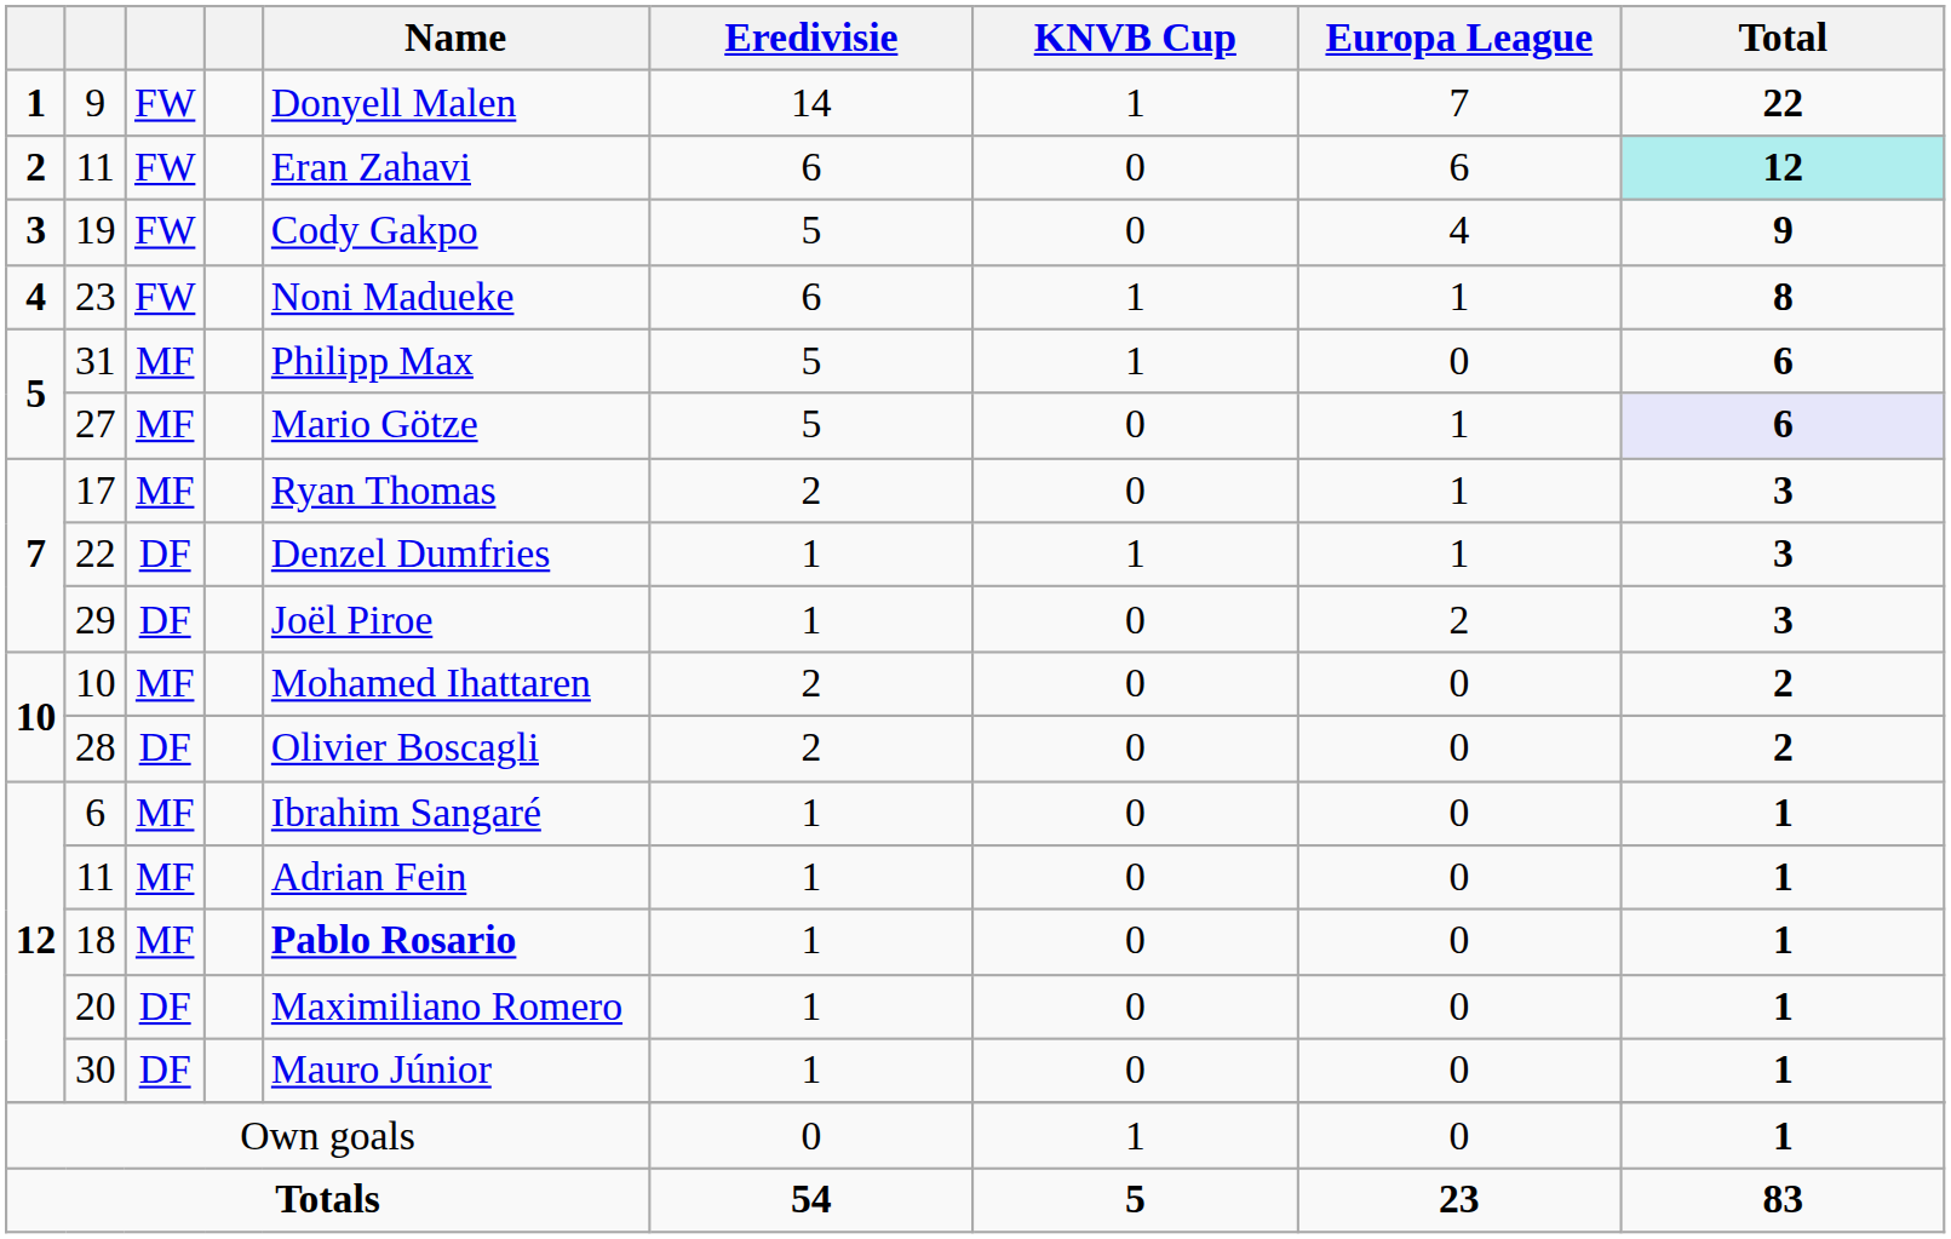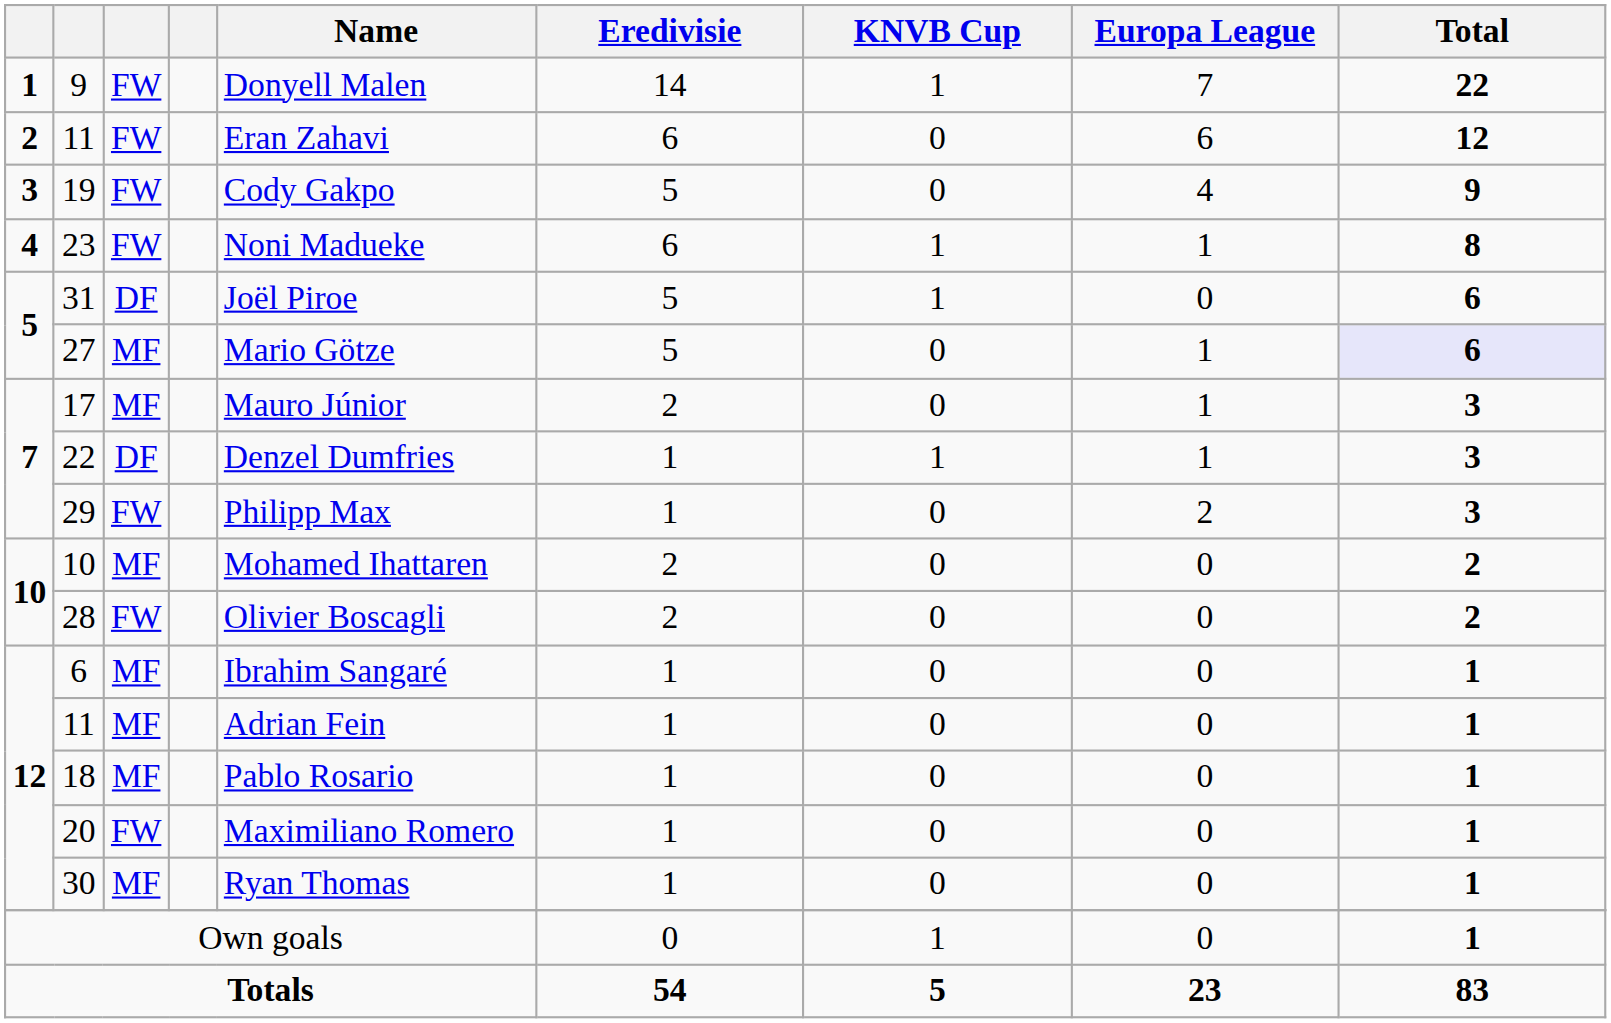2 / 11 | Total: paleturquoise background -> no background
31 | column 3: MF -> DF
31 | Name: Philipp Max -> Joël Piroe
17 | Name: Ryan Thomas -> Mauro Júnior
29 | column 3: DF -> FW
29 | Name: Joël Piroe -> Philipp Max
28 | column 3: DF -> FW
18 | Name: bold -> normal
20 | column 3: DF -> FW
30 | column 3: DF -> MF
30 | Name: Mauro Júnior -> Ryan Thomas
